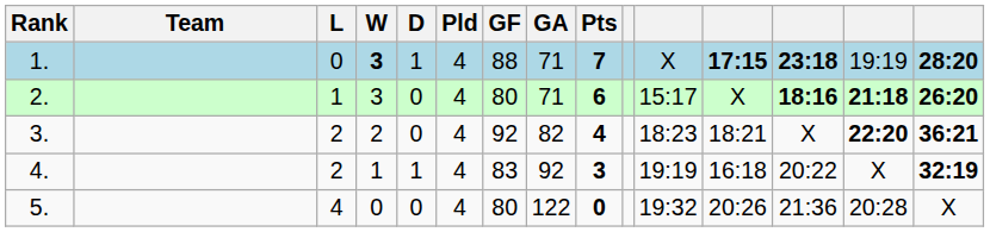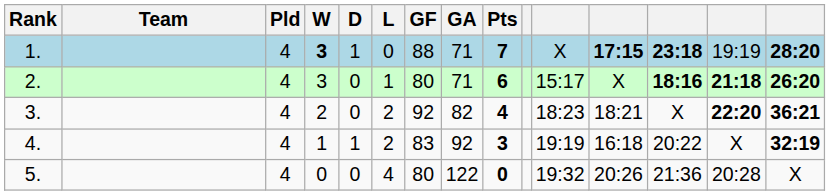columns swapped: Pld <-> L
